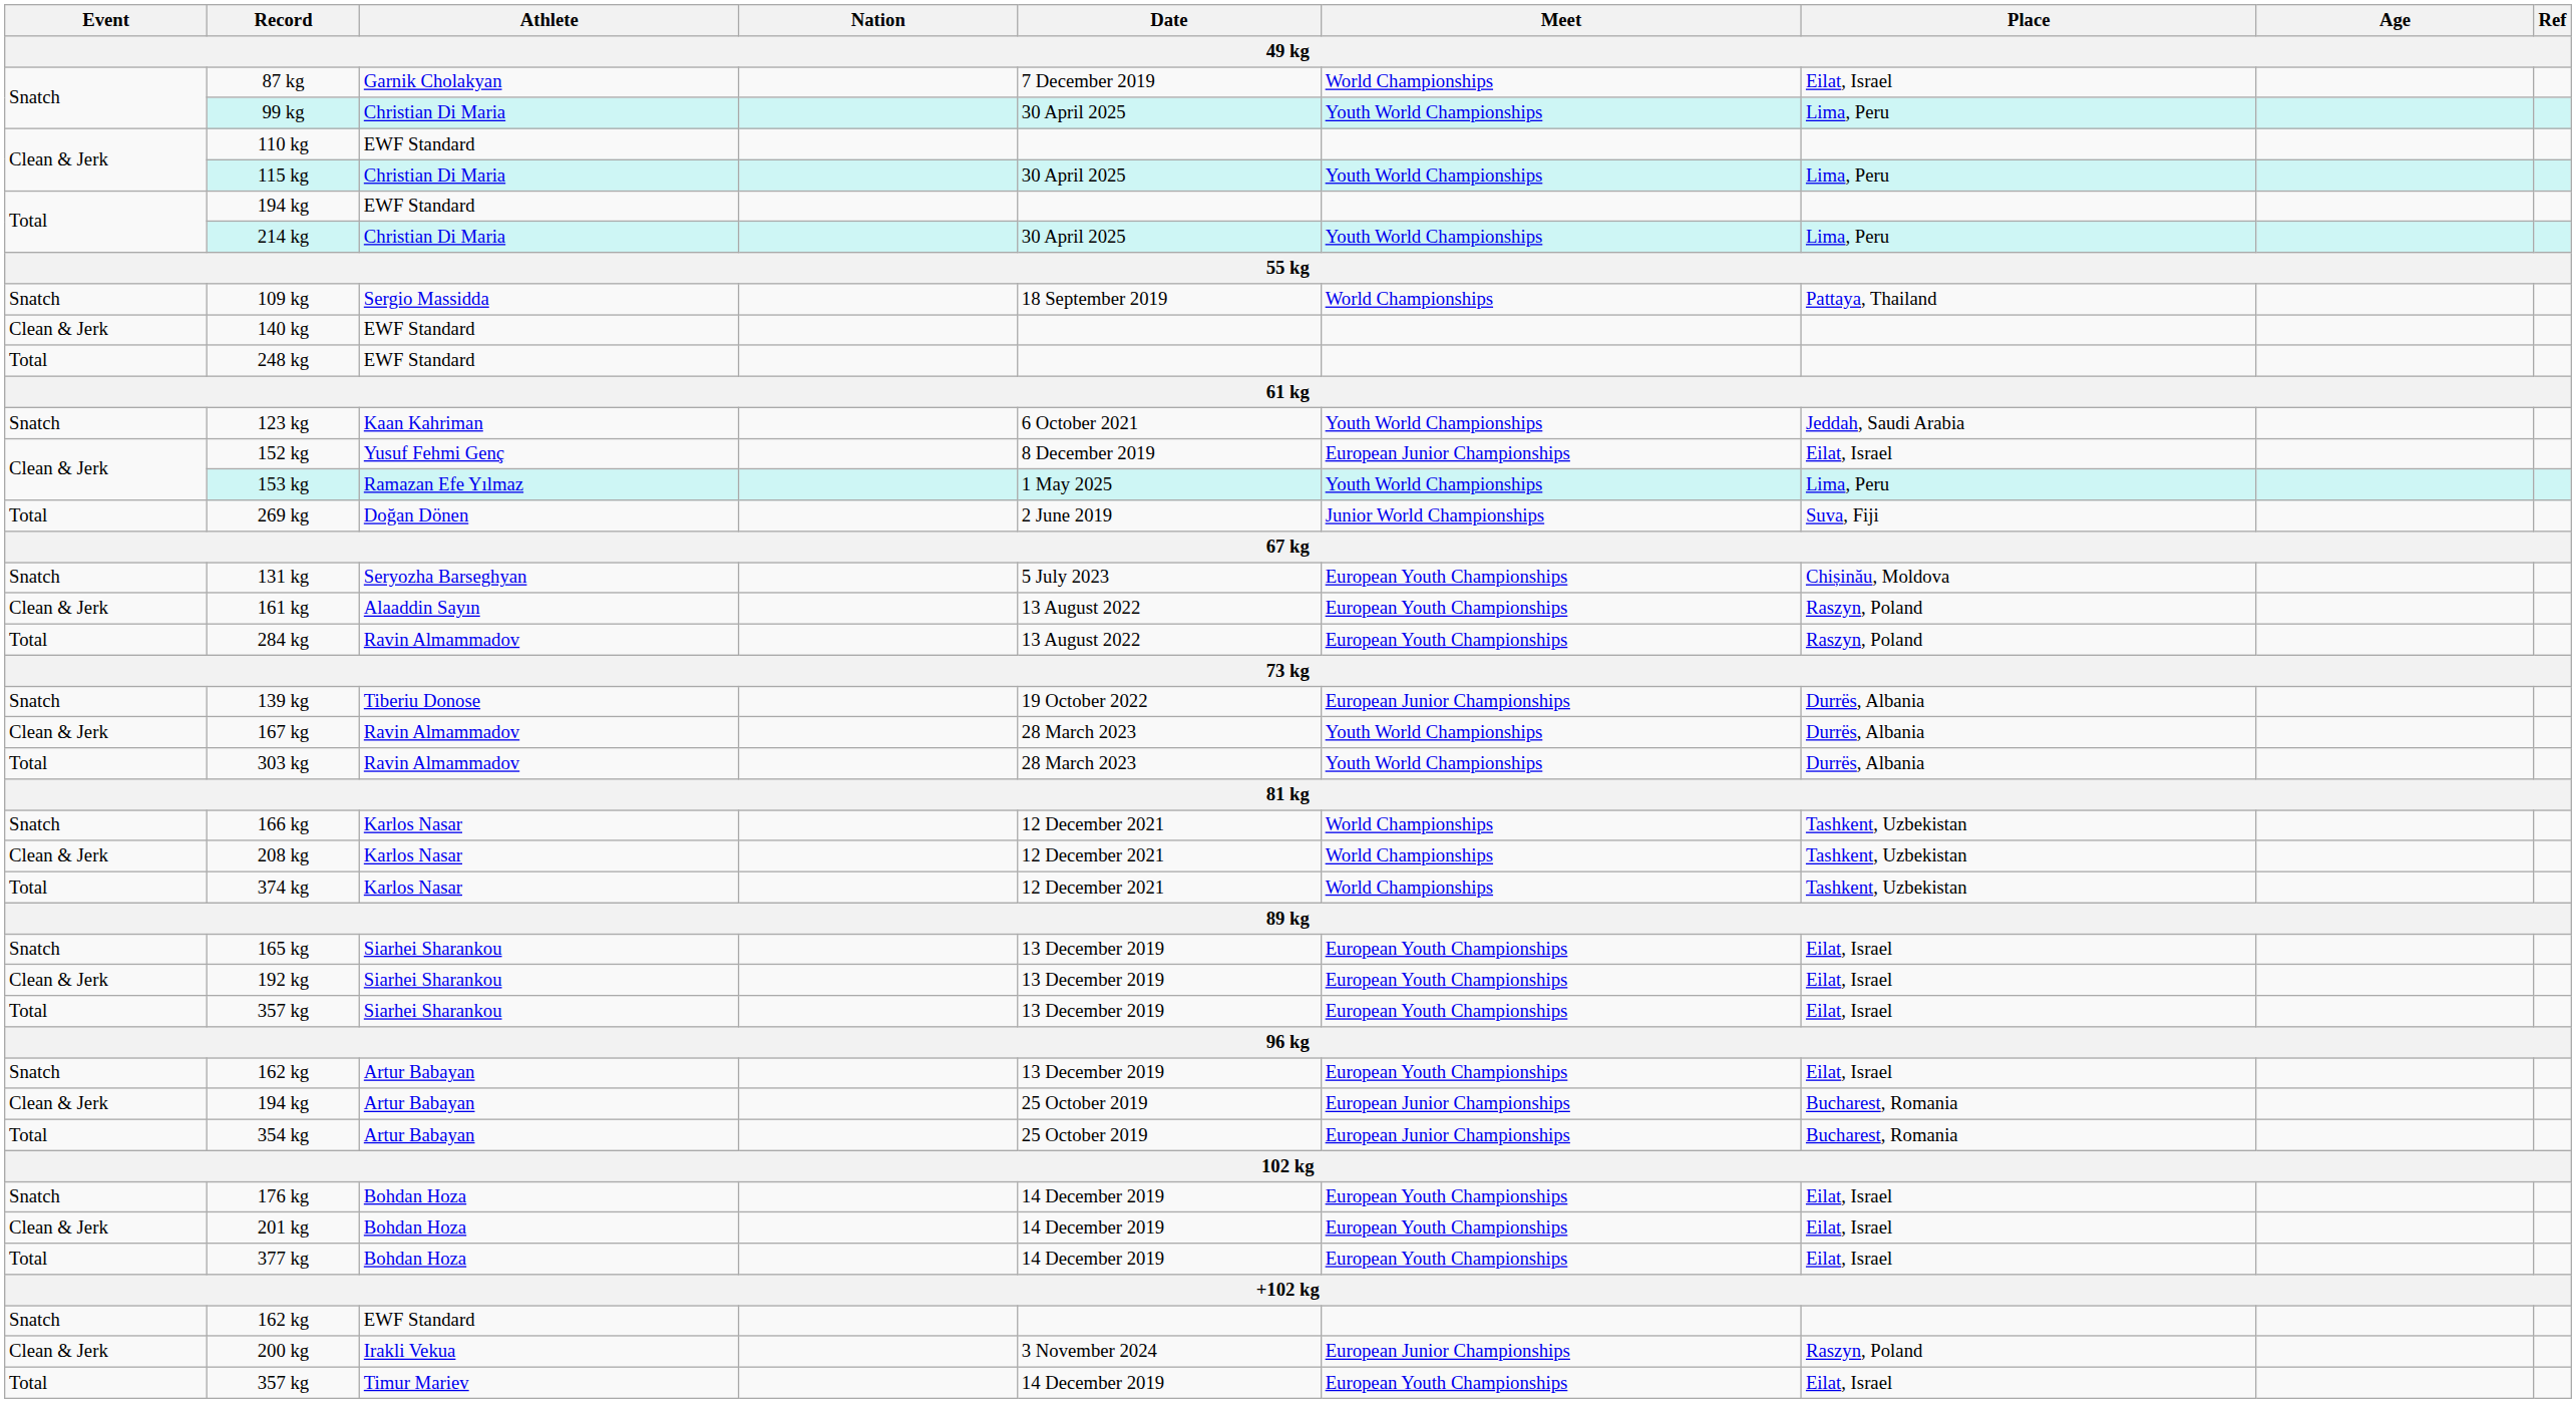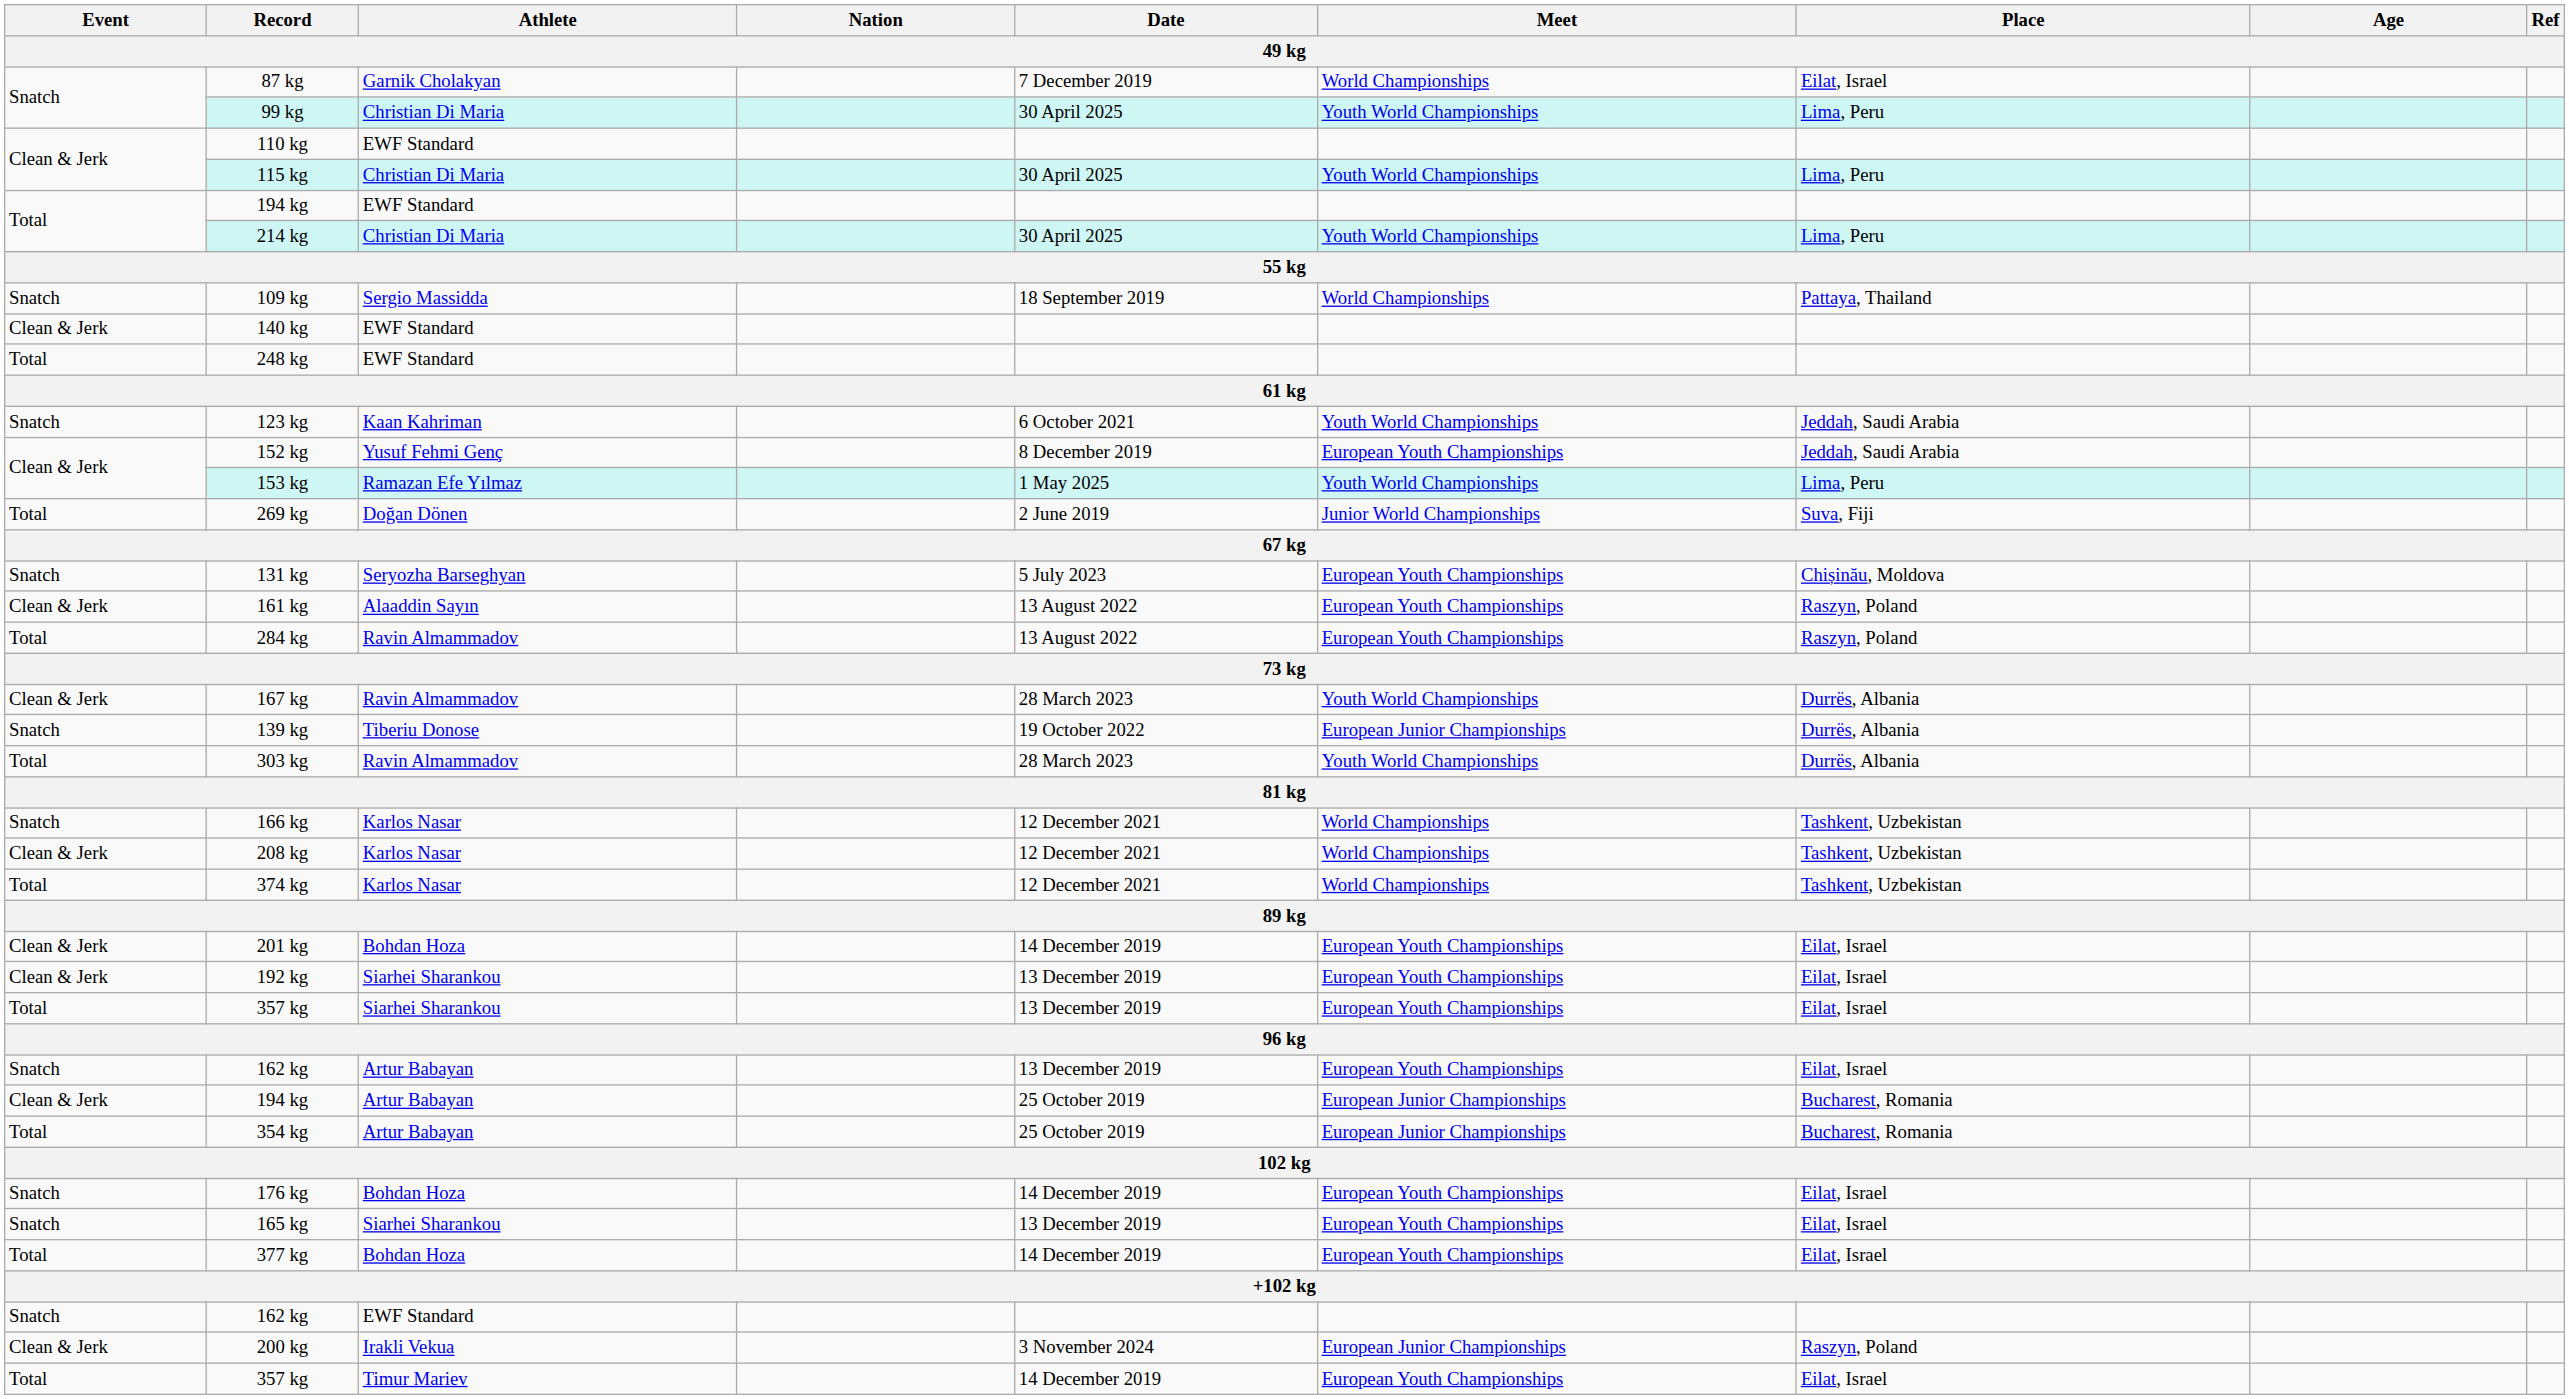152 kg | Meet: European Junior Championships -> European Youth Championships
152 kg | Place: Eilat, Israel -> Jeddah, Saudi Arabia
rows swapped: 139 kg <-> 167 kg
rows swapped: 165 kg <-> 201 kg
